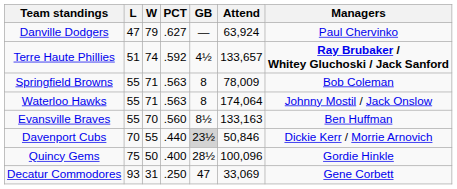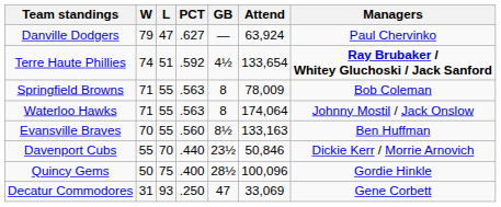columns swapped: W <-> L
Terre Haute Phillies | Attend: 133,657 -> 133,654
Davenport Cubs | GB: lightgrey background -> no background
